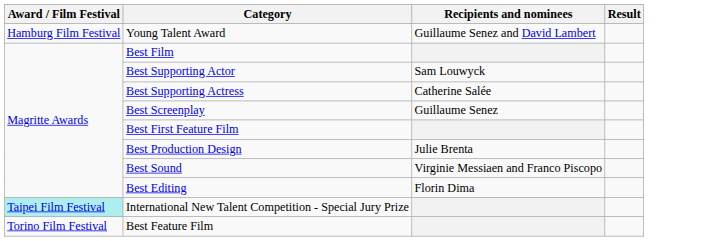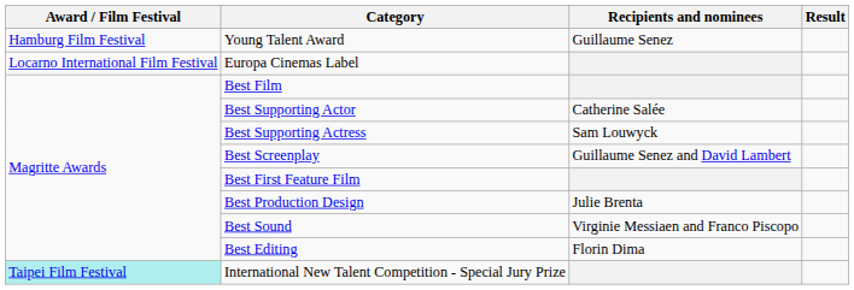Young Talent Award | Recipients and nominees: Guillaume Senez and David Lambert -> Guillaume Senez
+ row: Locarno International Film Festival | Europa Cinemas Label
Best Supporting Actor | Recipients and nominees: Sam Louwyck -> Catherine Salée
Best Supporting Actress | Recipients and nominees: Catherine Salée -> Sam Louwyck
Best Screenplay | Recipients and nominees: Guillaume Senez -> Guillaume Senez and David Lambert
- row: Torino Film Festival | Best Feature Film
